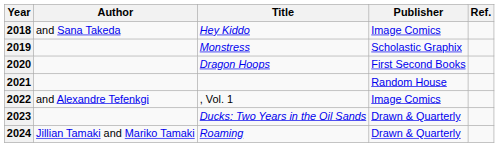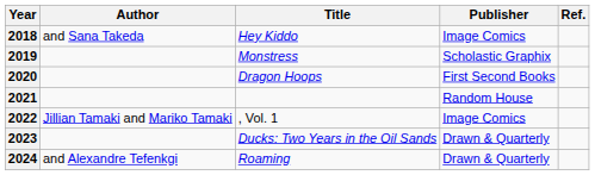2022 | Author: and Alexandre Tefenkgi -> Jillian Tamaki and Mariko Tamaki
2024 | Author: Jillian Tamaki and Mariko Tamaki -> and Alexandre Tefenkgi
